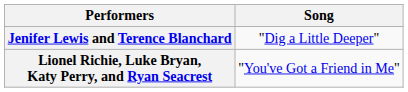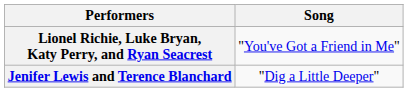rows swapped: Lionel Richie, Luke Bryan, Katy Perry, and Ryan Seacrest <-> Jenifer Lewis and Terence Blanchard
